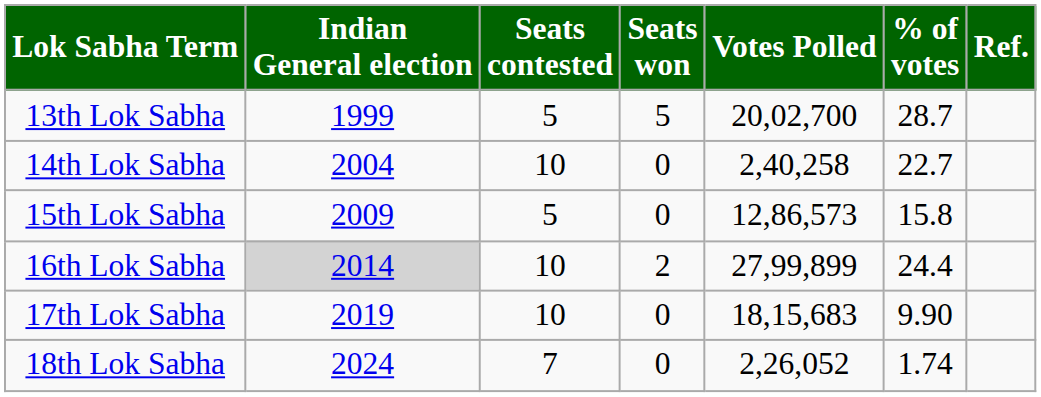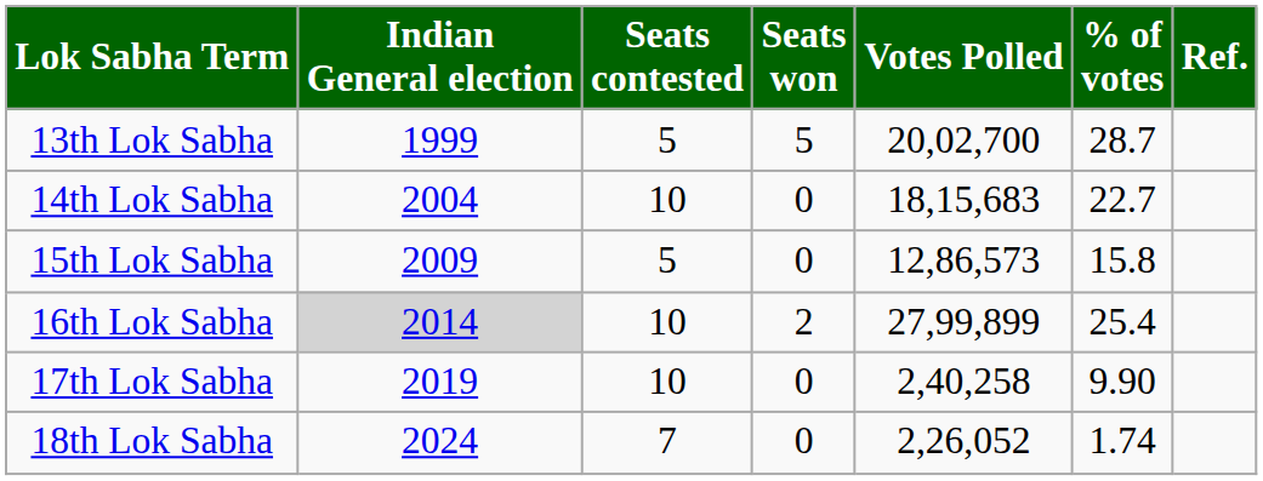14th Lok Sabha | Votes Polled: 2,40,258 -> 18,15,683
16th Lok Sabha | % of votes: 24.4 -> 25.4
17th Lok Sabha | Votes Polled: 18,15,683 -> 2,40,258
